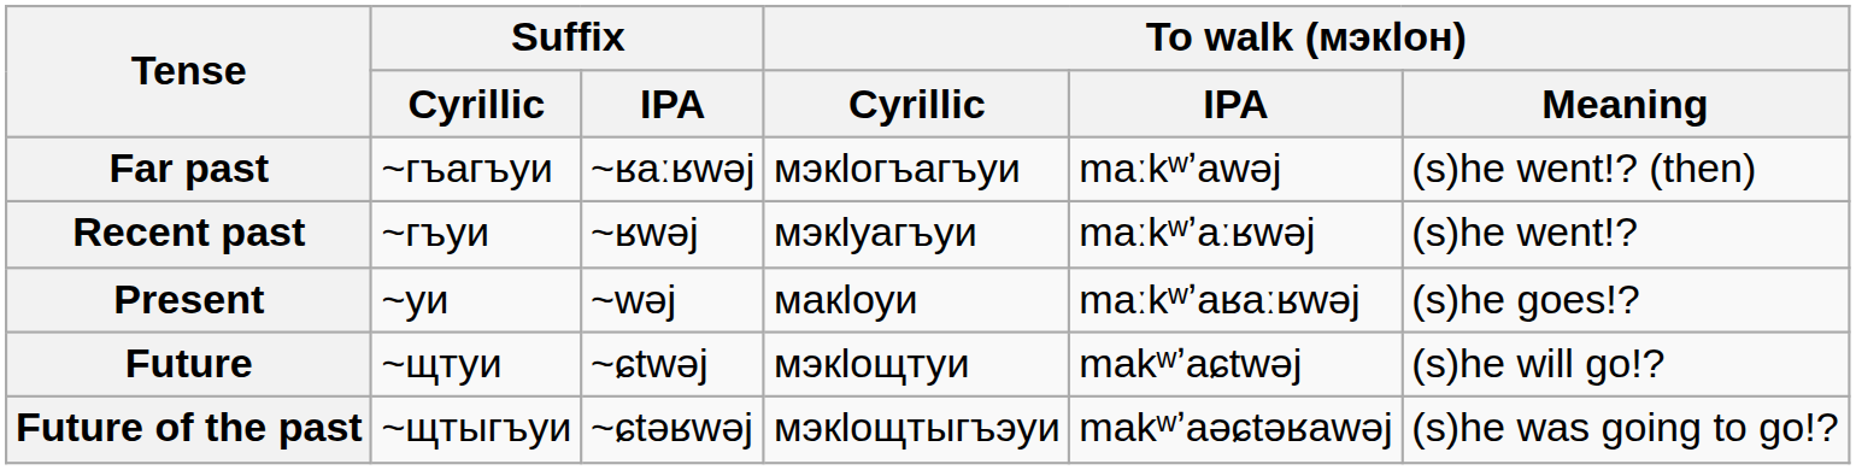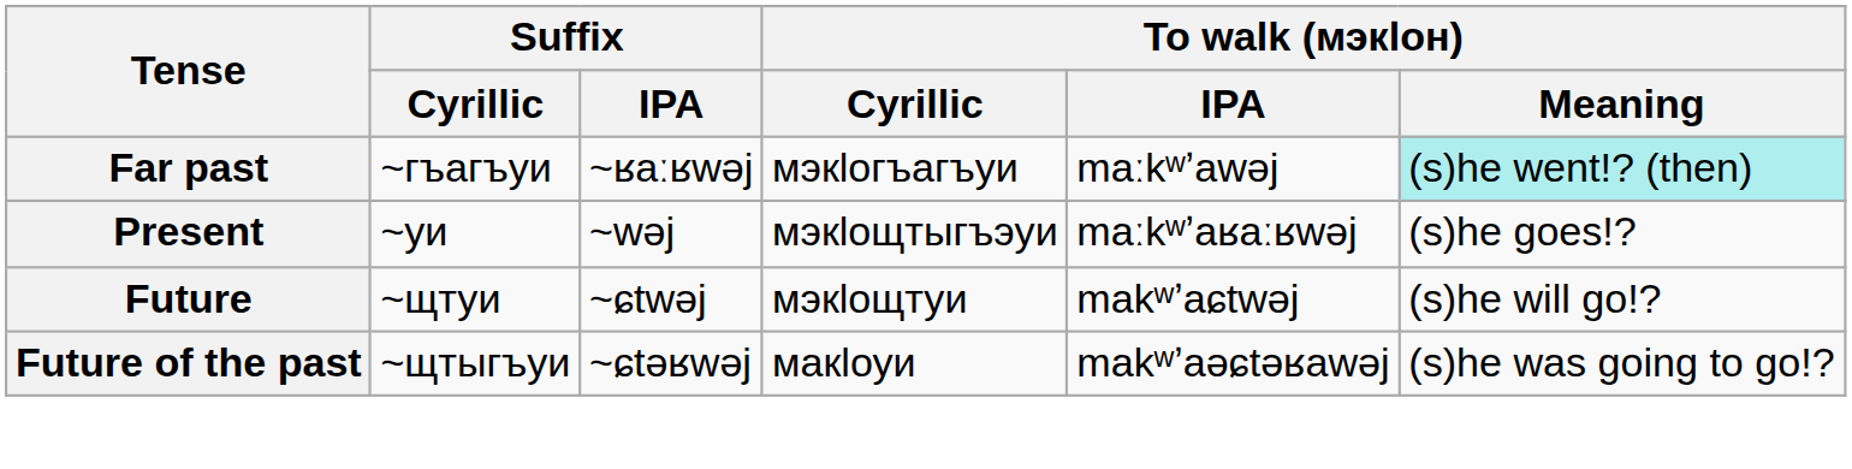Far past | To walk (мэкӏон) / Meaning: no background -> paleturquoise background
- row: Recent past | ~гъуи | ~ʁwəj | мэкӏуагъуи | maːkʷʼaːʁwəj | (s)he went!?
Present | To walk (мэкӏон) / Cyrillic: макӏоуи -> мэкӏощтыгъэуи
Future of the past | To walk (мэкӏон) / Cyrillic: мэкӏощтыгъэуи -> макӏоуи
